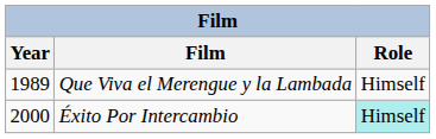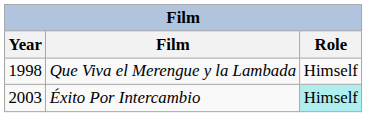Que Viva el Merengue y la Lambada | Year: 1989 -> 1998
Éxito Por Intercambio | Year: 2000 -> 2003
